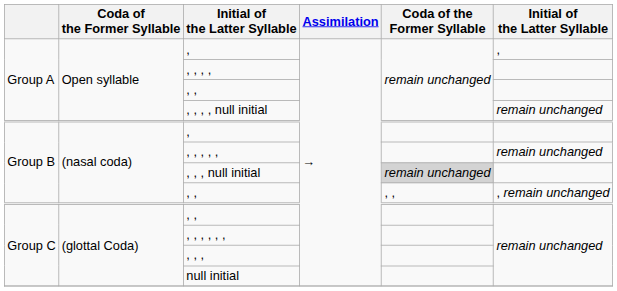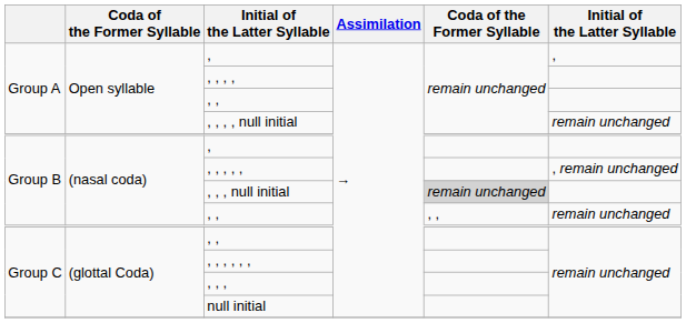, , , , , | column 6: remain unchanged -> , remain unchanged
Group B / , , | column 6: , remain unchanged -> remain unchanged
